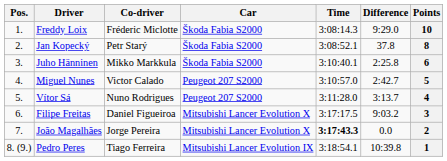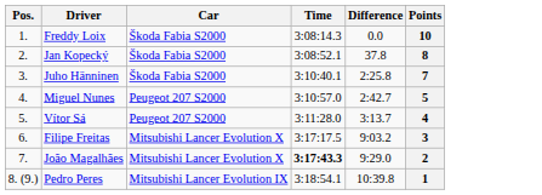- column: Co-driver | Fréderic Miclotte | Petr Starý | Mikko Markkula | Victor Calado | Nuno Rodrigues | Daniel Figueiroa | Jorge Pereira | Tiago Ferreira
Freddy Loix | Difference: 9:29.0 -> 0.0
Juho Hänninen | Points: 6 -> 7
João Magalhães | Difference: 0.0 -> 9:29.0
